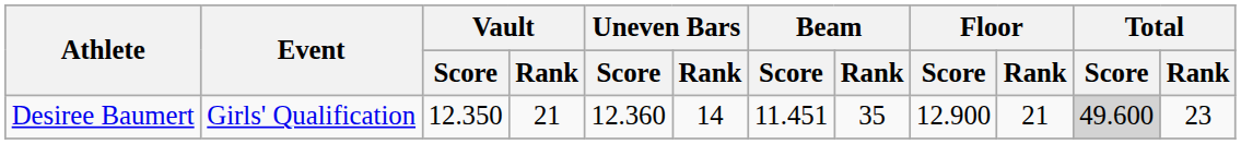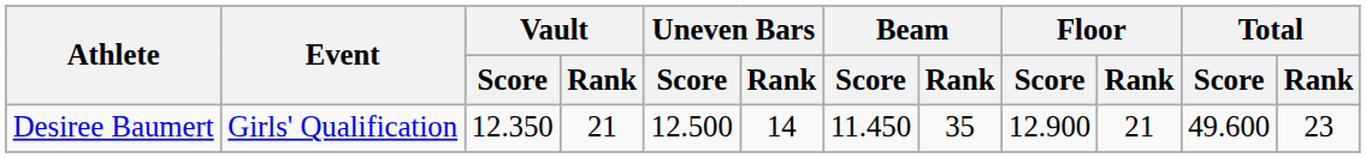Desiree Baumert | Uneven Bars / Score: 12.360 -> 12.500
Desiree Baumert | Beam / Score: 11.451 -> 11.450
Desiree Baumert | Total / Score: lightgrey background -> no background
